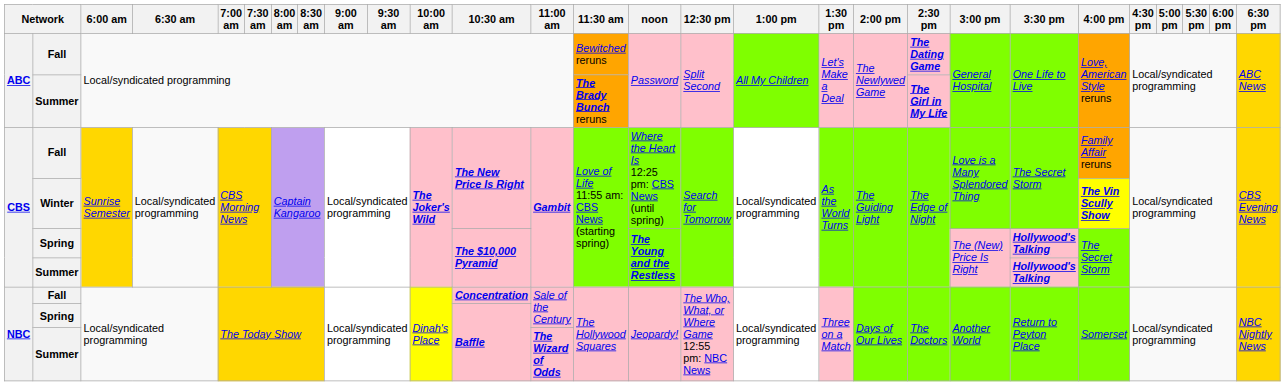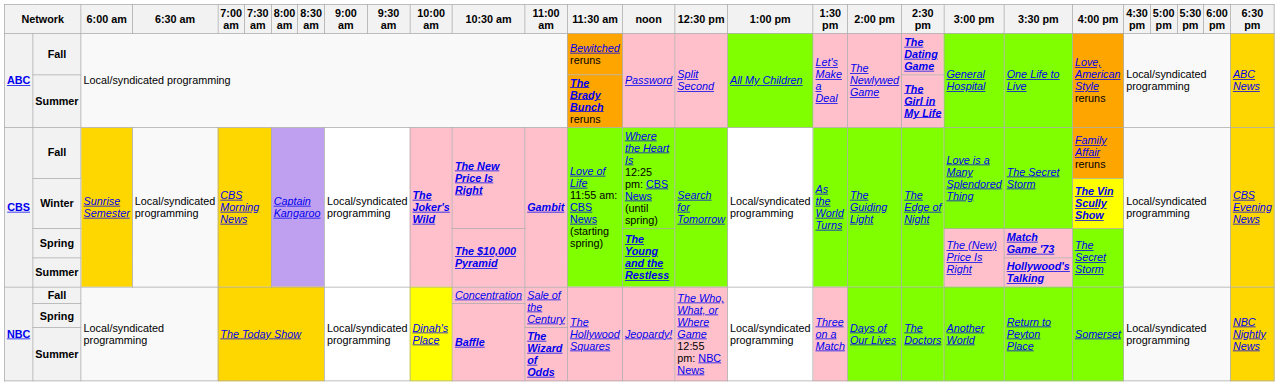CBS / Spring | 3:30 pm: Hollywood's Talking -> Match Game '73
NBC / Fall | 10:30 am: bold -> normal
